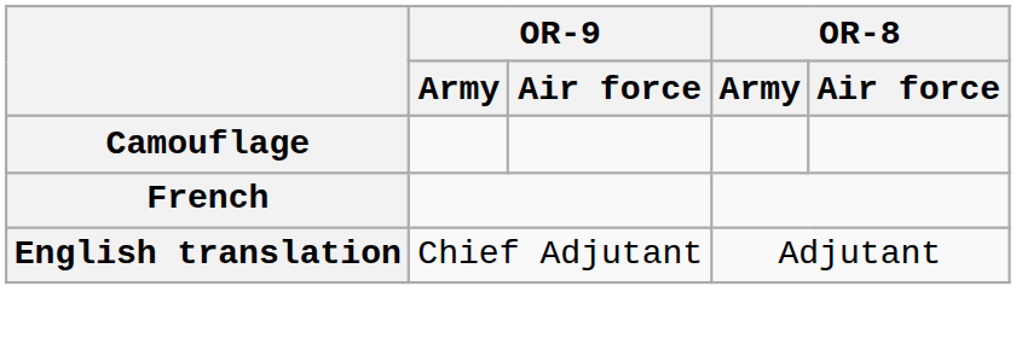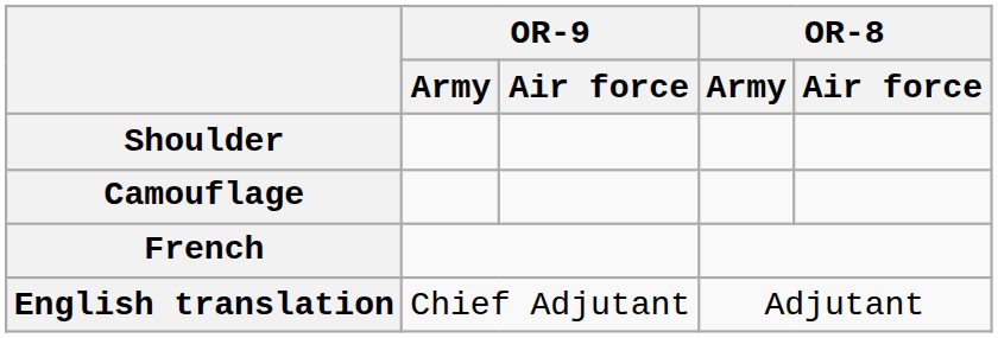+ row: Shoulder
